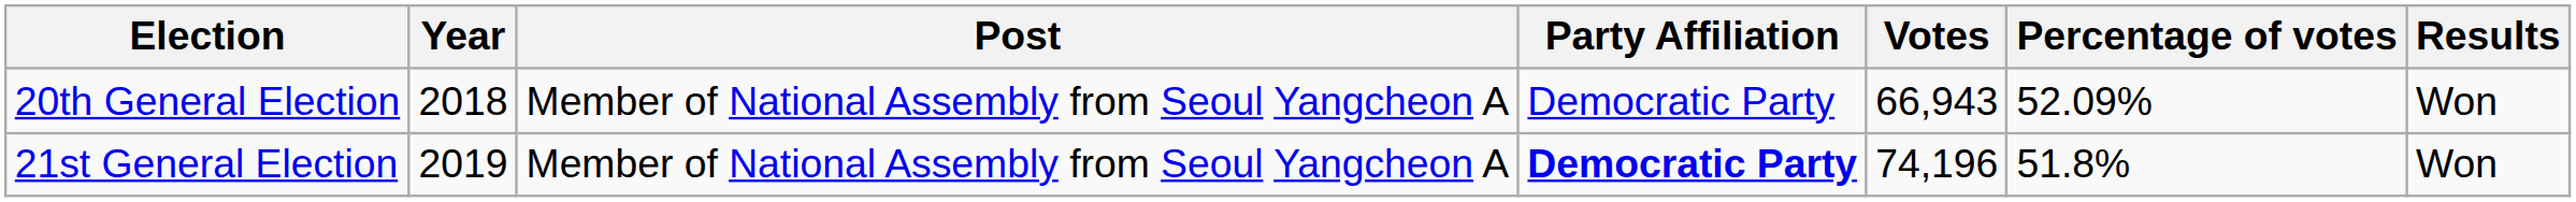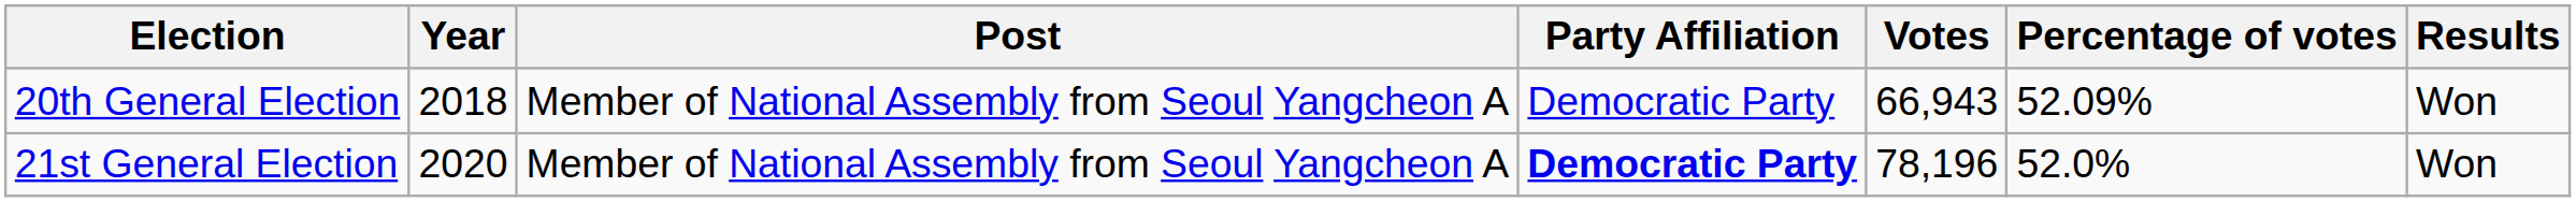21st General Election | Year: 2019 -> 2020
21st General Election | Votes: 74,196 -> 78,196
21st General Election | Percentage of votes: 51.8% -> 52.0%
